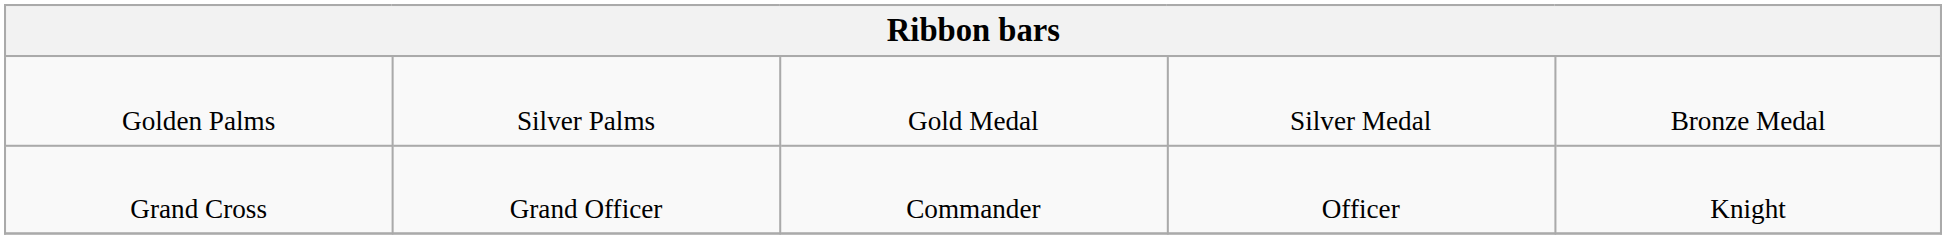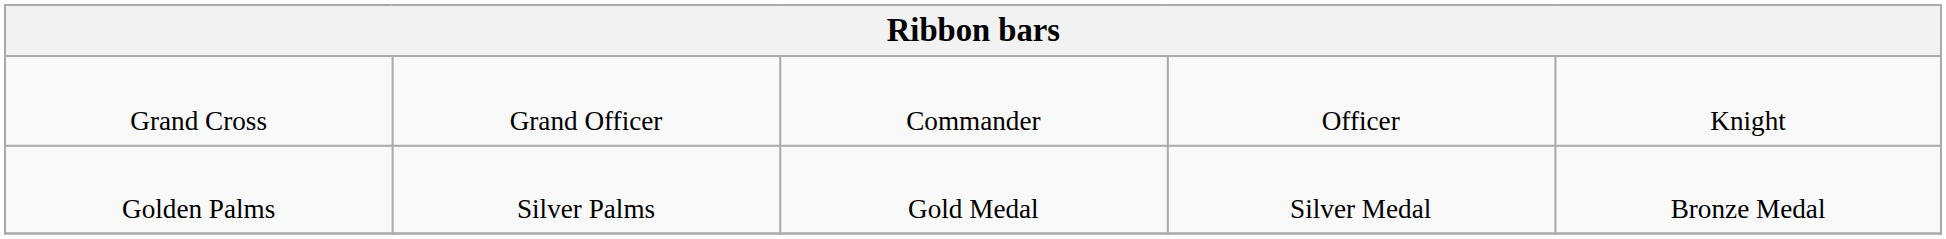rows swapped: Grand Cross <-> Golden Palms
